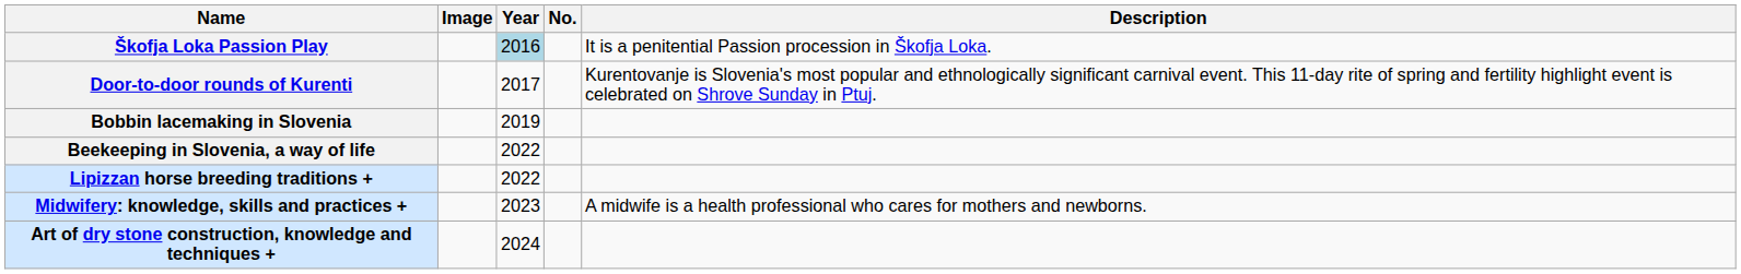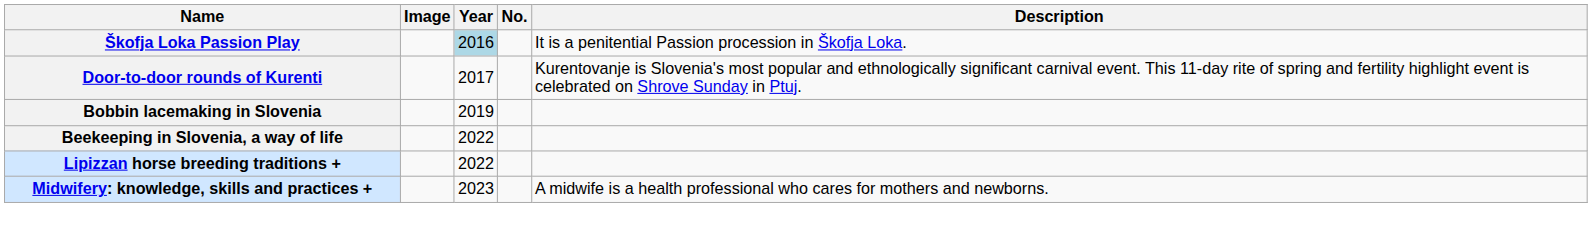- row: Art of dry stone construction, knowledge and techniques + | 2024
